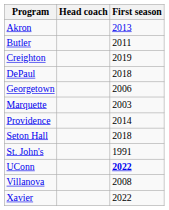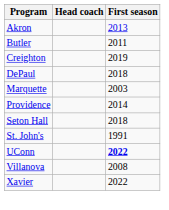- row: Georgetown | 2006
